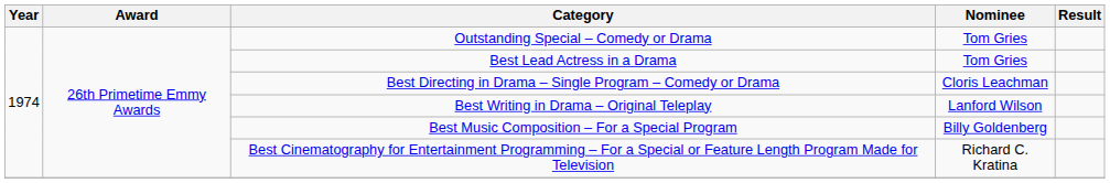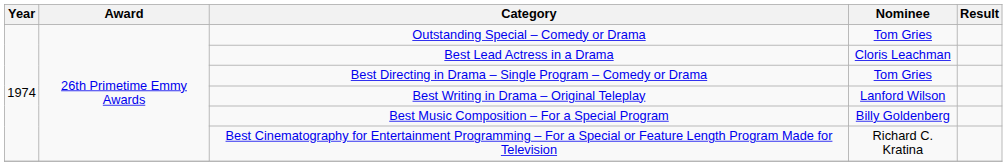Best Lead Actress in a Drama | Nominee: Tom Gries -> Cloris Leachman
Best Directing in Drama – Single Program – Comedy or Drama | Nominee: Cloris Leachman -> Tom Gries
